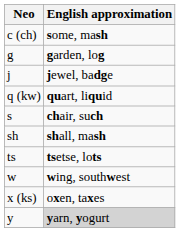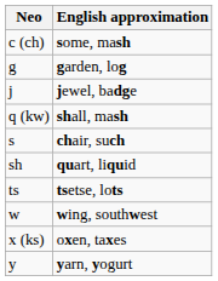q (kw) | English approximation: quart, liquid -> shall, mash
sh | English approximation: shall, mash -> quart, liquid
y | English approximation: lightgrey background -> no background
